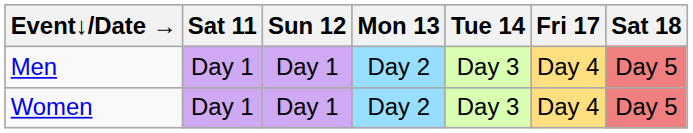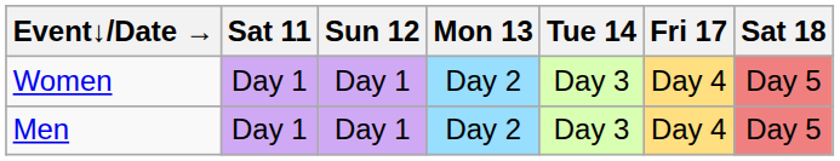rows swapped: Men <-> Women
